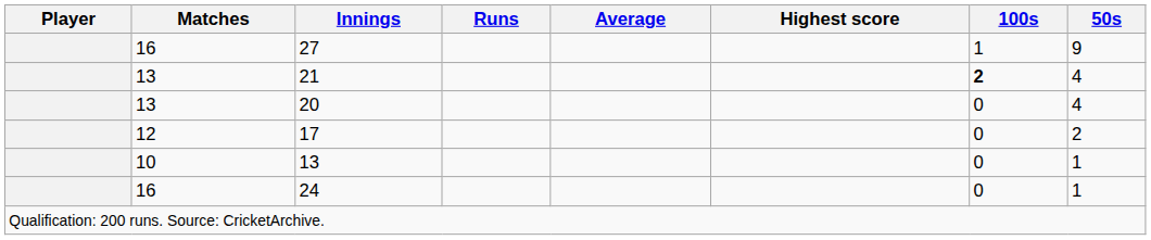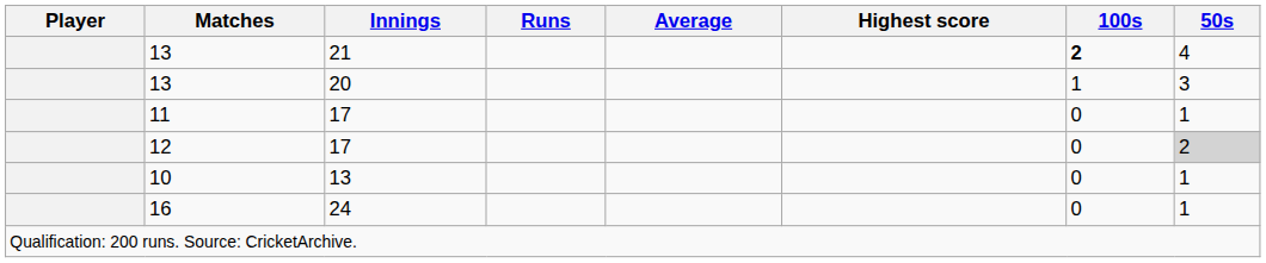- row: 16 | 27 | 1 | 9
20 | 100s: 0 -> 1
20 | 50s: 4 -> 3
+ row: 11 | 17 | 0 | 1
12 / 17 | 50s: no background -> lightgrey background
